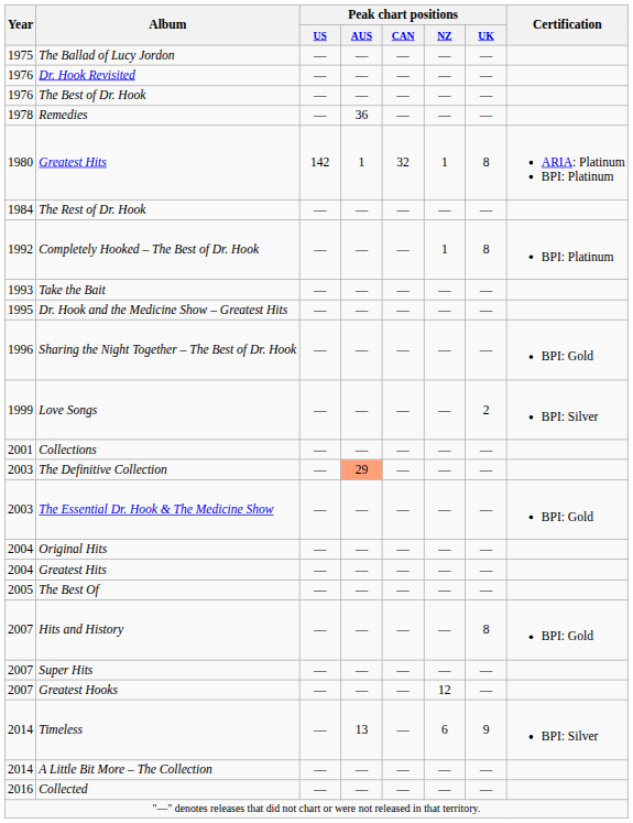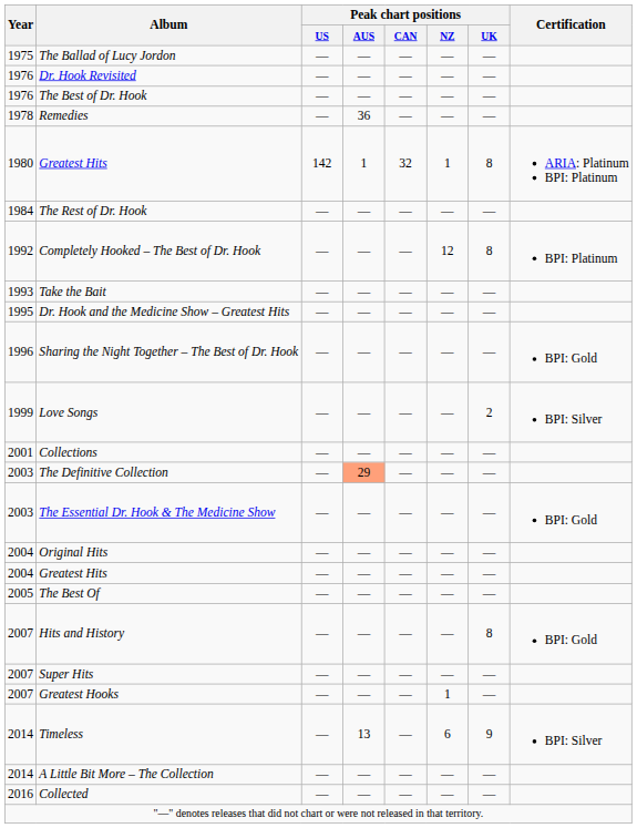Completely Hooked – The Best of Dr. Hook | Peak chart positions / NZ: 1 -> 12
Greatest Hooks | Peak chart positions / NZ: 12 -> 1
